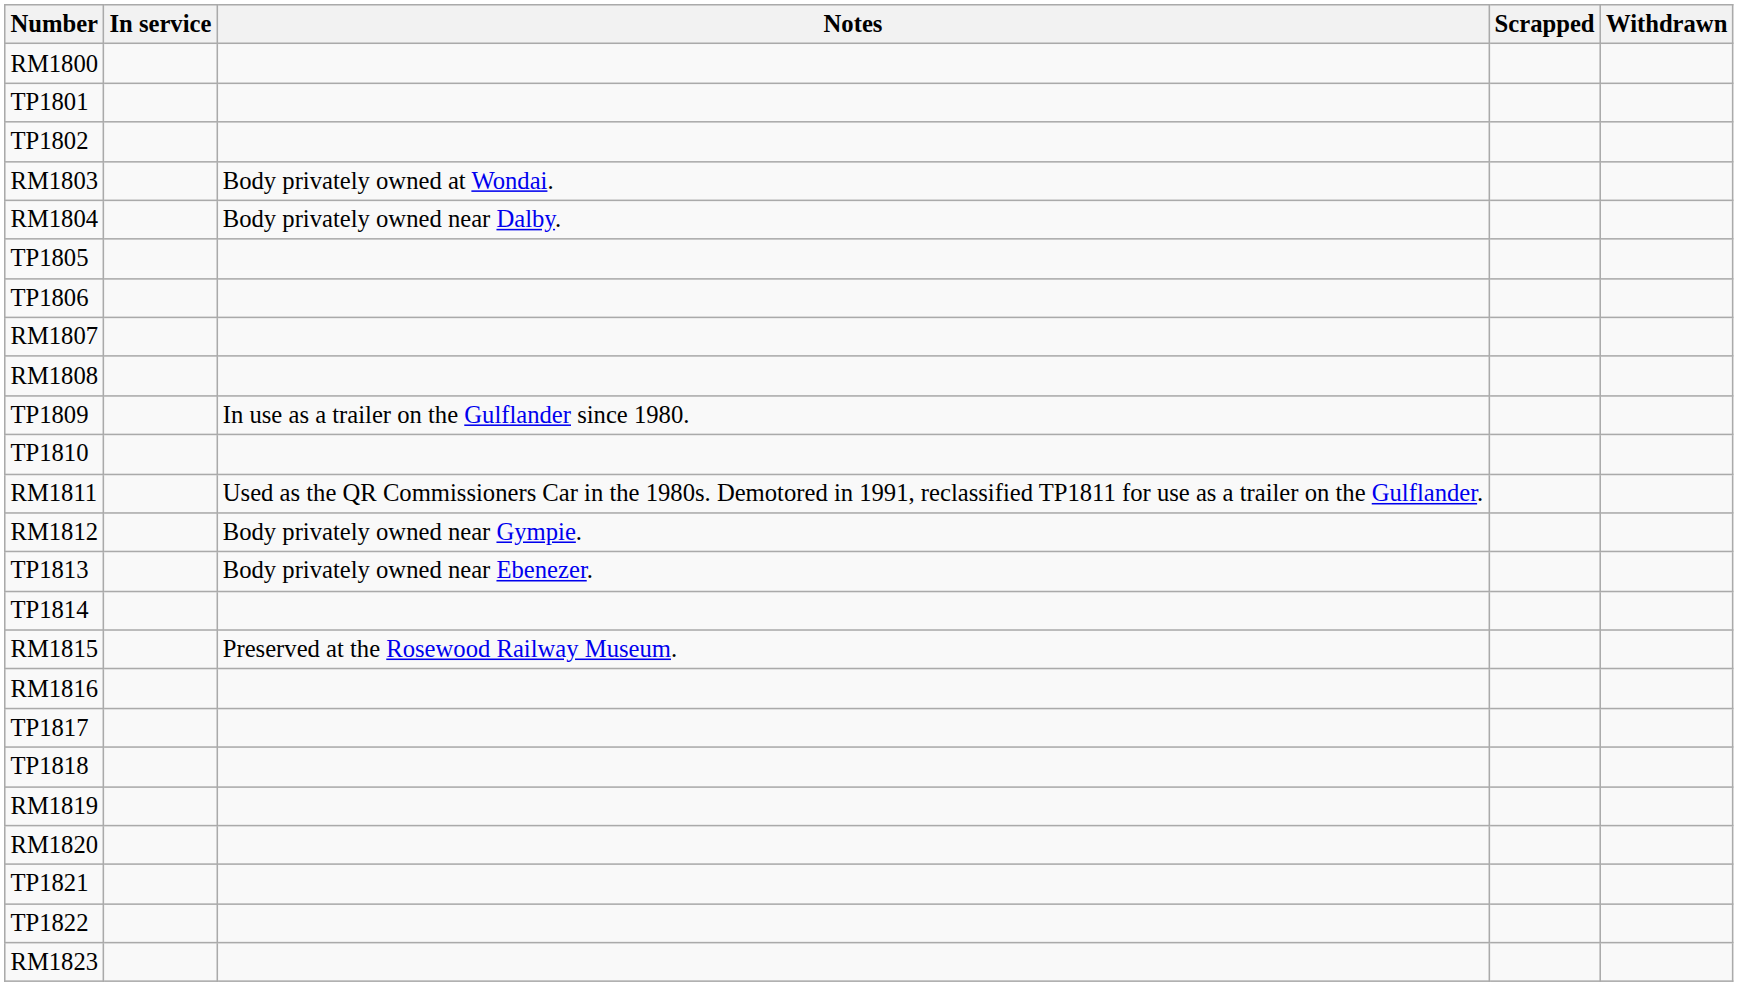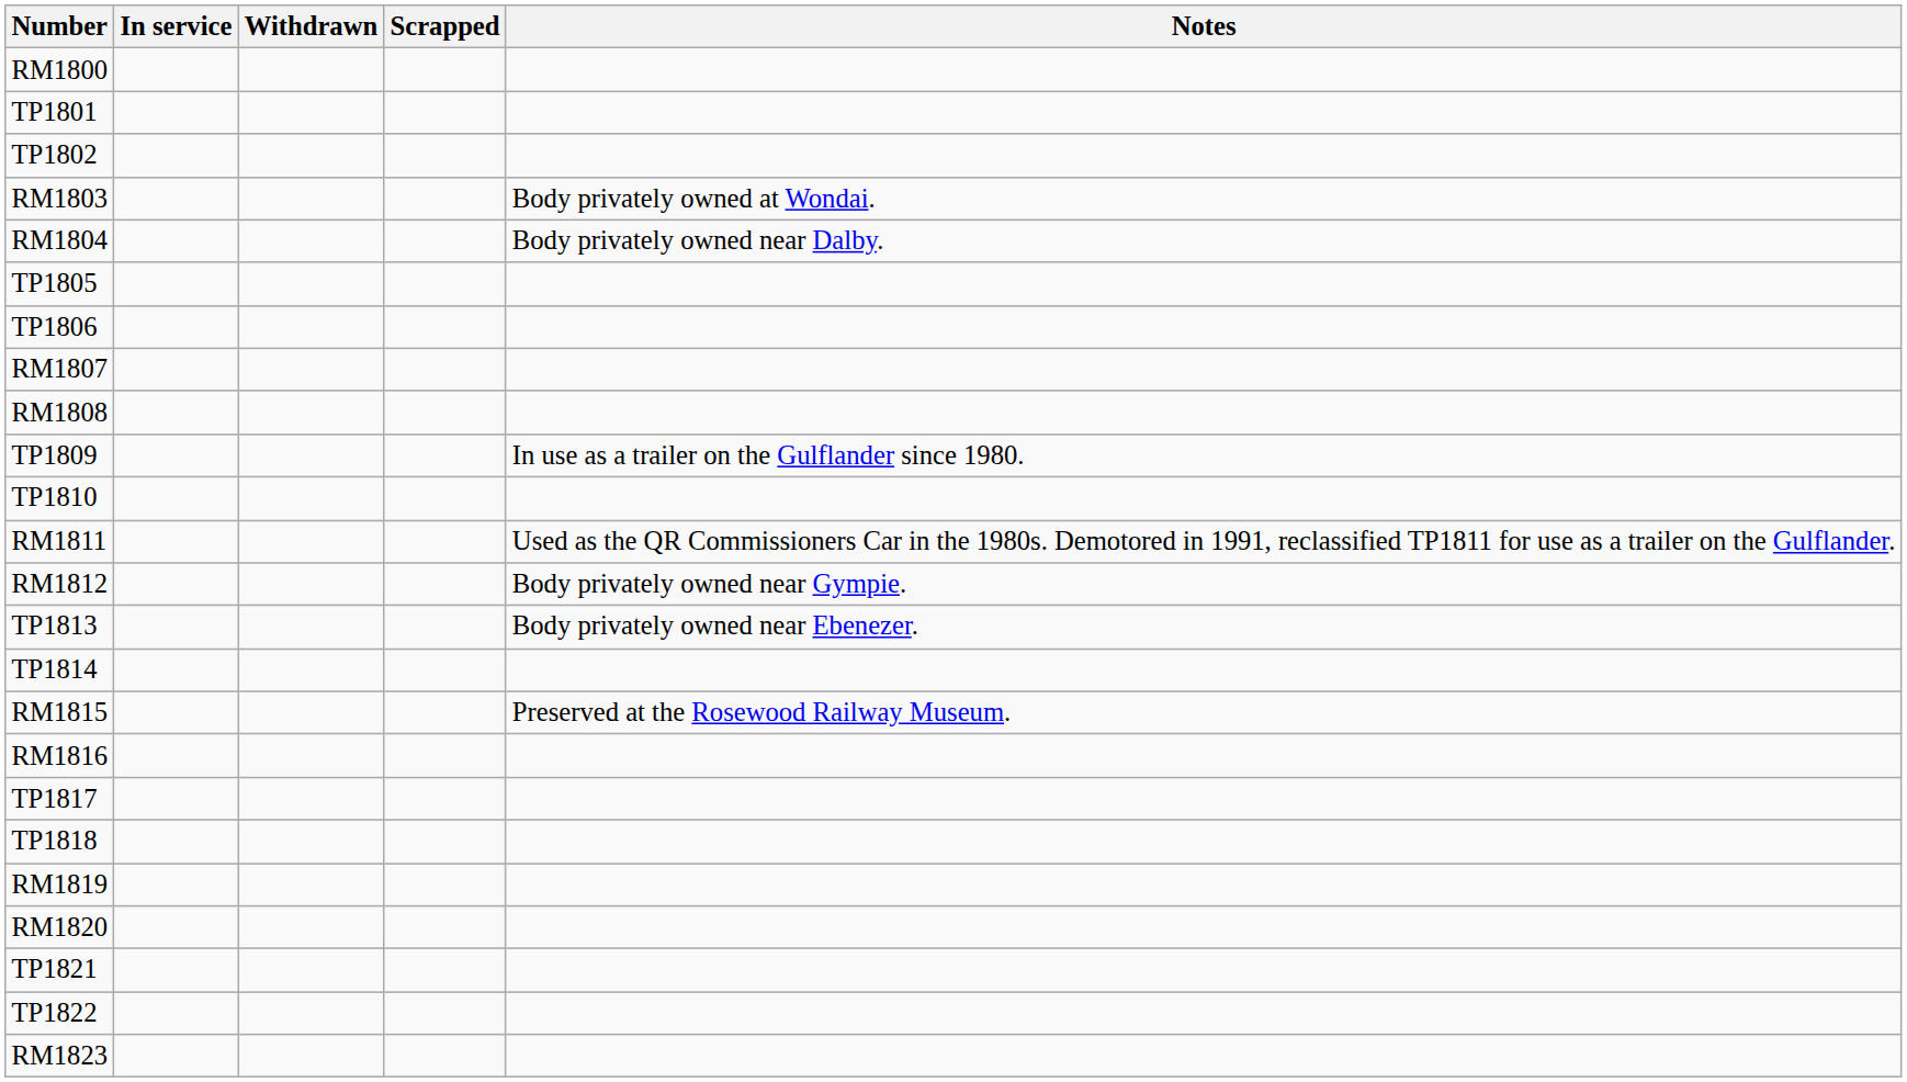columns swapped: Withdrawn <-> Notes
